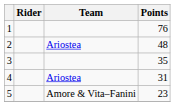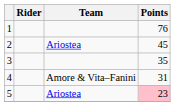2 | Points: 48 -> 45
4 | Team: Ariostea -> Amore & Vita–Fanini
5 | Team: Amore & Vita–Fanini -> Ariostea
5 | Points: no background -> pink background
